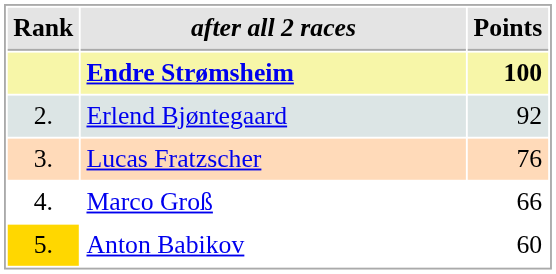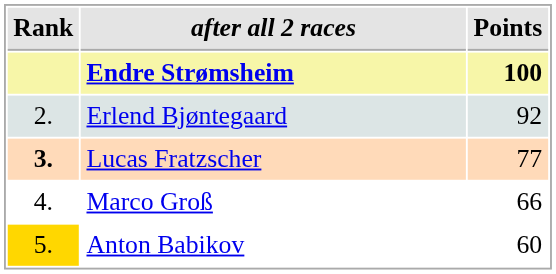Lucas Fratzscher | Rank: normal -> bold
Lucas Fratzscher | Points: 76 -> 77
